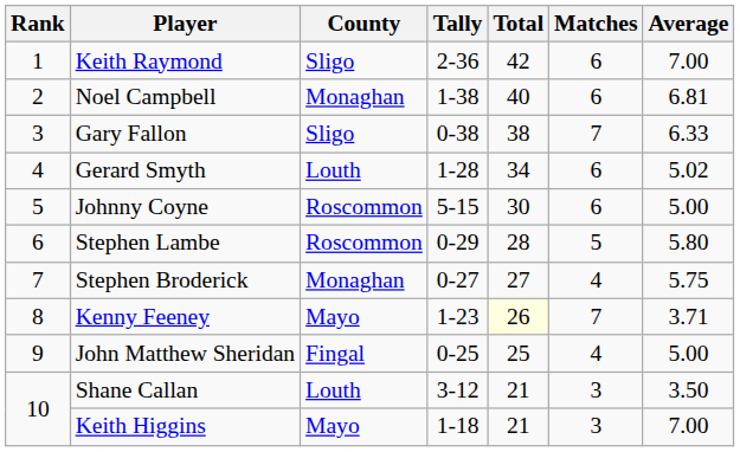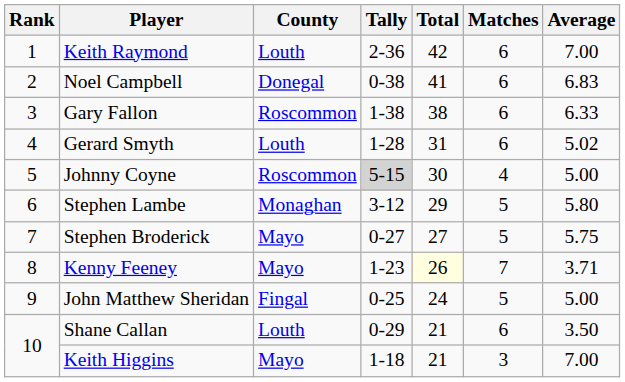Keith Raymond | County: Sligo -> Louth
Noel Campbell | County: Monaghan -> Donegal
Noel Campbell | Tally: 1-38 -> 0-38
Noel Campbell | Total: 40 -> 41
Noel Campbell | Average: 6.81 -> 6.83
Gary Fallon | County: Sligo -> Roscommon
Gary Fallon | Tally: 0-38 -> 1-38
Gary Fallon | Matches: 7 -> 6
Gerard Smyth | Total: 34 -> 31
Johnny Coyne | Tally: no background -> lightgrey background
Johnny Coyne | Matches: 6 -> 4
Stephen Lambe | County: Roscommon -> Monaghan
Stephen Lambe | Tally: 0-29 -> 3-12
Stephen Lambe | Total: 28 -> 29
Stephen Broderick | County: Monaghan -> Mayo
Stephen Broderick | Matches: 4 -> 5
John Matthew Sheridan | Total: 25 -> 24
John Matthew Sheridan | Matches: 4 -> 5
Shane Callan | Tally: 3-12 -> 0-29
Shane Callan | Matches: 3 -> 6
